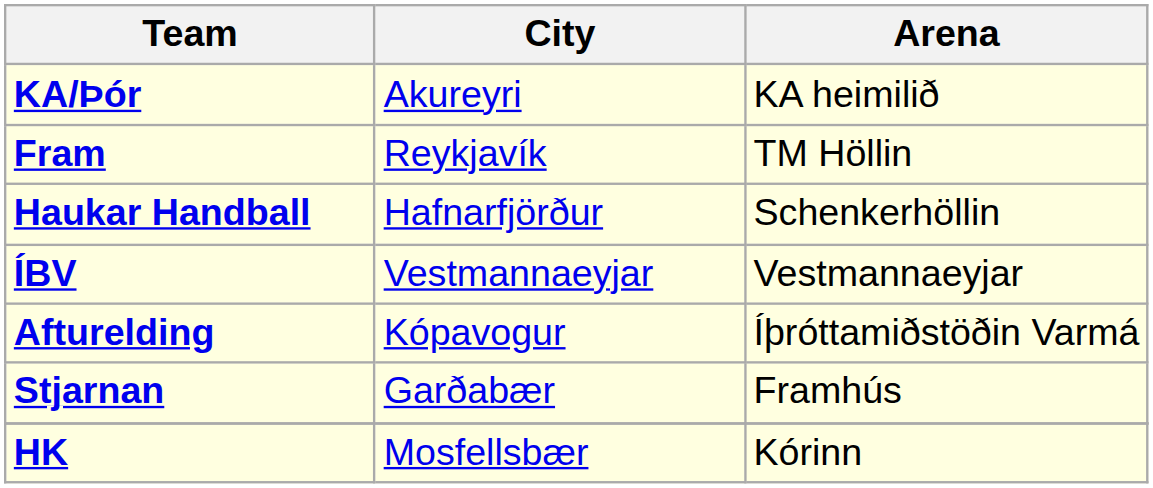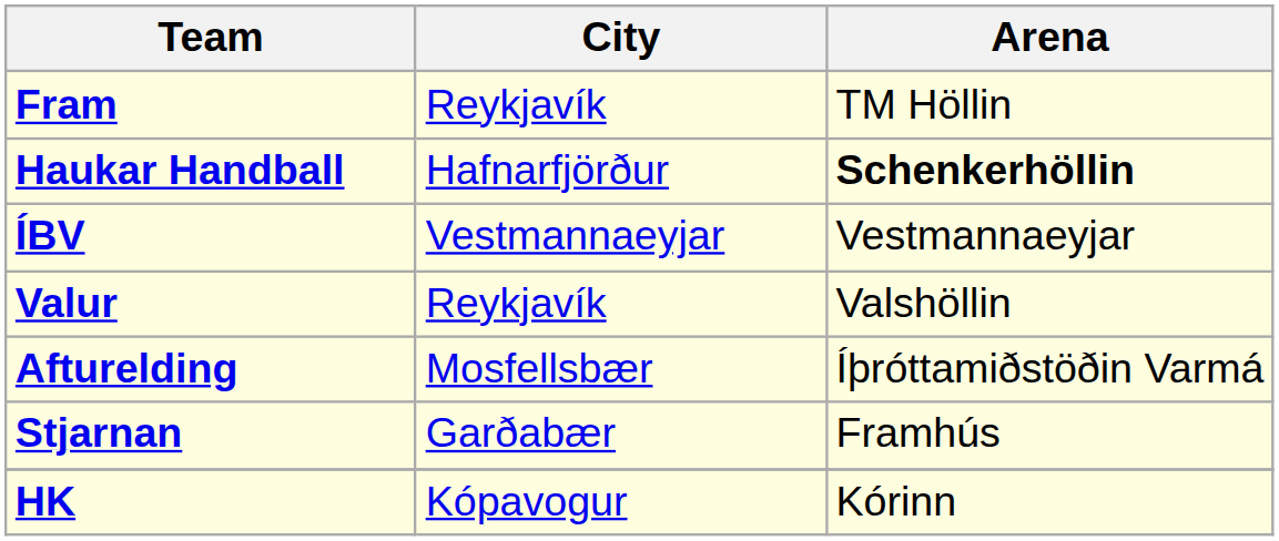- row: KA/Þór | Akureyri | KA heimilið
Haukar Handball | Arena: normal -> bold
+ row: Valur | Reykjavík | Valshöllin
Afturelding | City: Kópavogur -> Mosfellsbær
HK | City: Mosfellsbær -> Kópavogur
